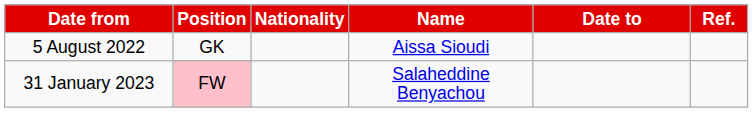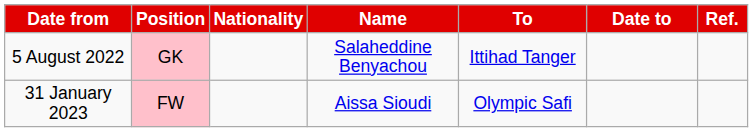+ column: To | Ittihad Tanger | Olympic Safi
5 August 2022 | Position: no background -> pink background
5 August 2022 | Name: Aissa Sioudi -> Salaheddine Benyachou
31 January 2023 | Name: Salaheddine Benyachou -> Aissa Sioudi
